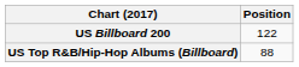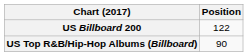US Top R&B/Hip-Hop Albums (Billboard) | Position: 88 -> 90
